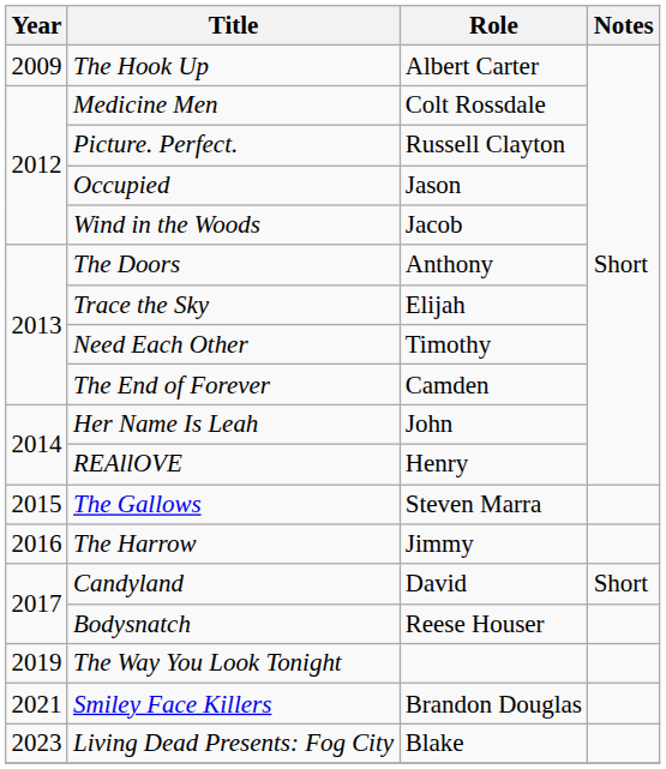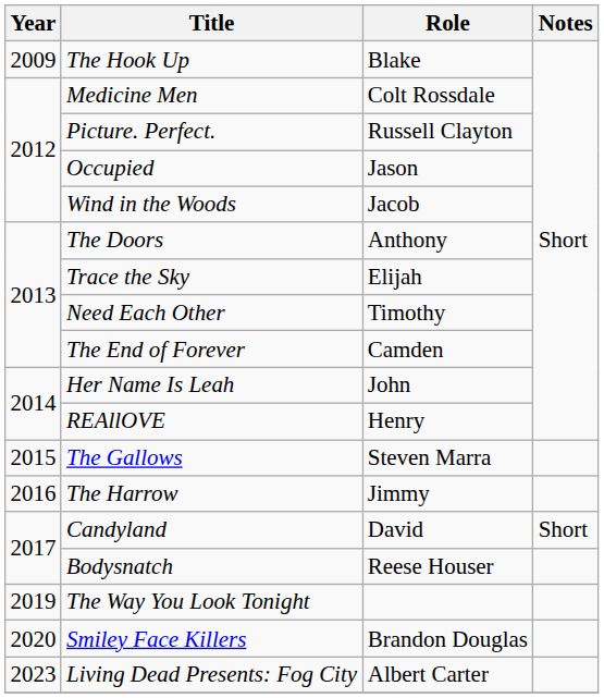The Hook Up | Role: Albert Carter -> Blake
Smiley Face Killers | Year: 2021 -> 2020
Living Dead Presents: Fog City | Role: Blake -> Albert Carter
